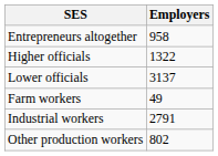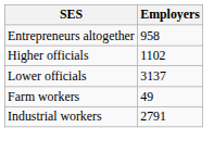Higher officials | Employers: 1322 -> 1102
- row: Other production workers | 802
